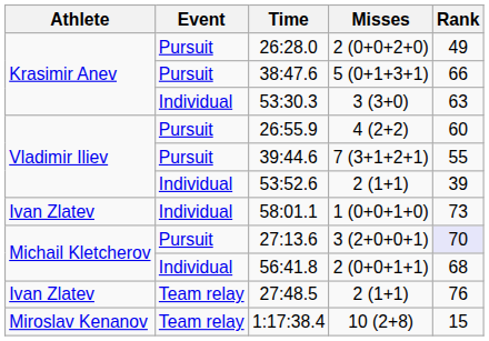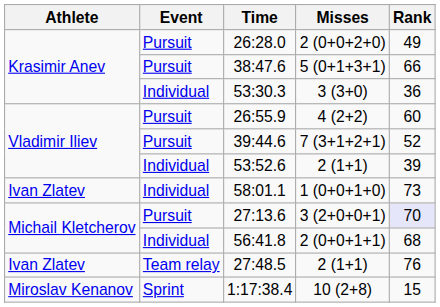53:30.3 | Rank: 63 -> 36
39:44.6 | Rank: 55 -> 52
1:17:38.4 | Event: Team relay -> Sprint
